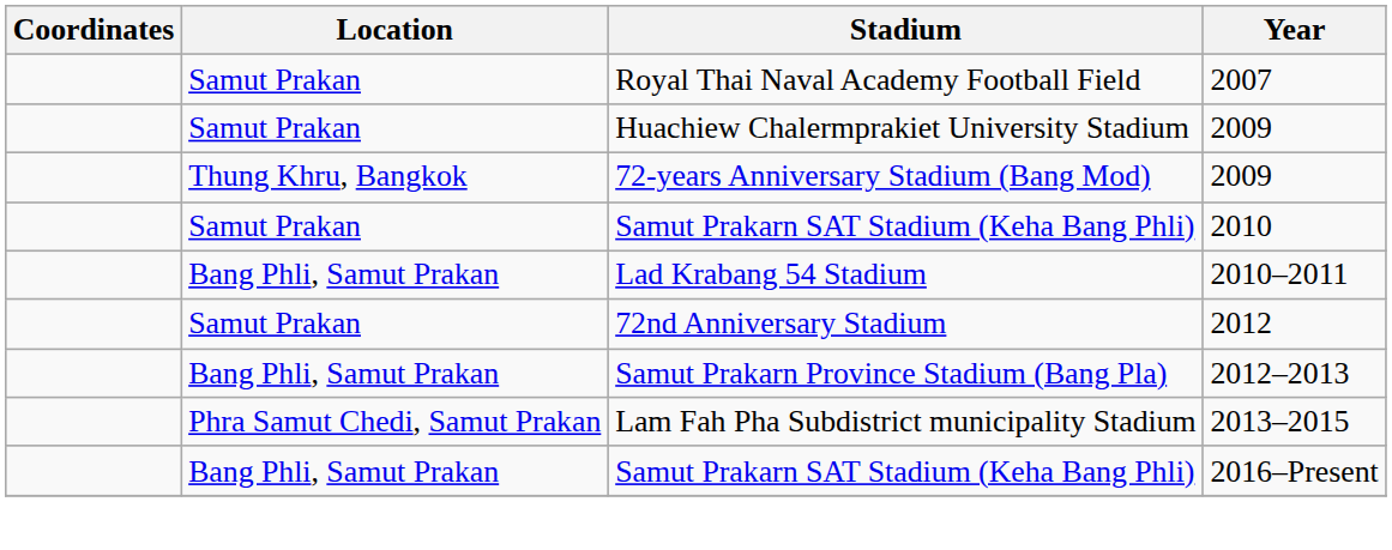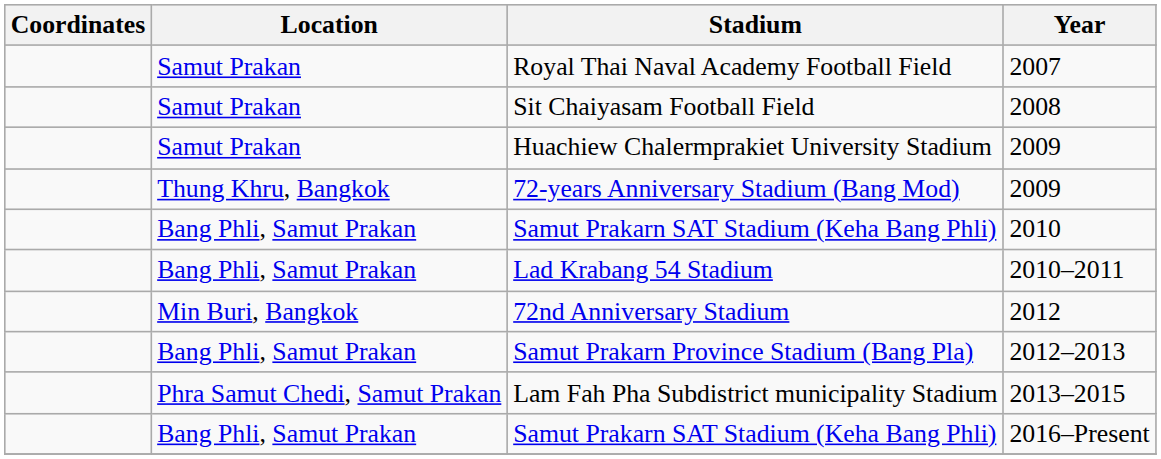+ row: Samut Prakan | Sit Chaiyasam Football Field | 2008
Samut Prakarn SAT Stadium (Keha Bang Phli) / 2010 | Location: Samut Prakan -> Bang Phli, Samut Prakan
72nd Anniversary Stadium | Location: Samut Prakan -> Min Buri, Bangkok
